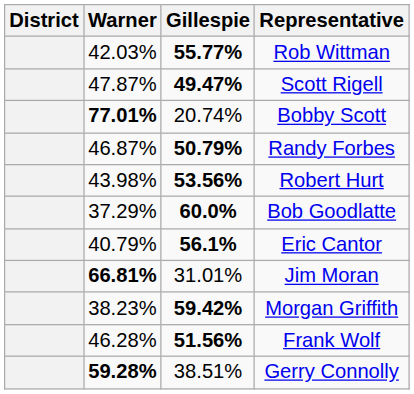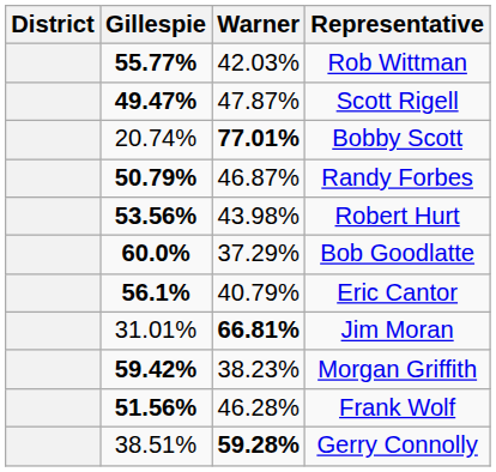columns swapped: Gillespie <-> Warner
